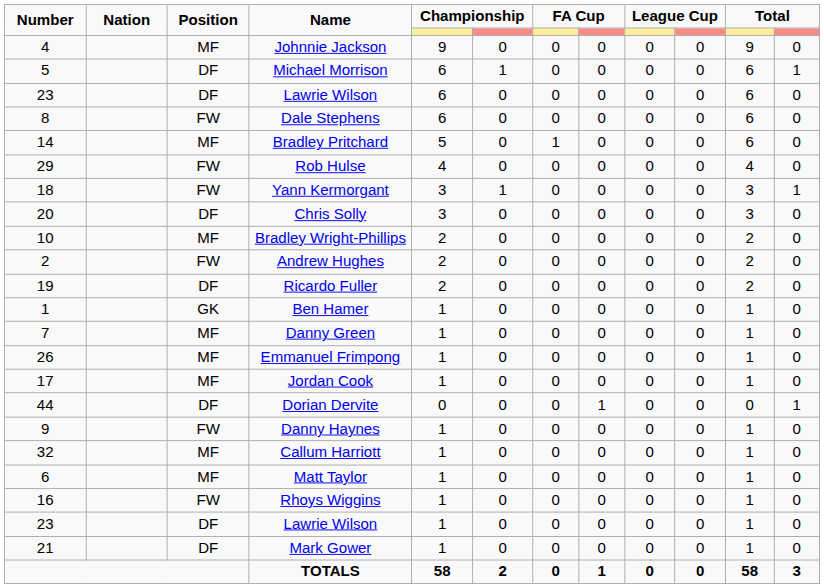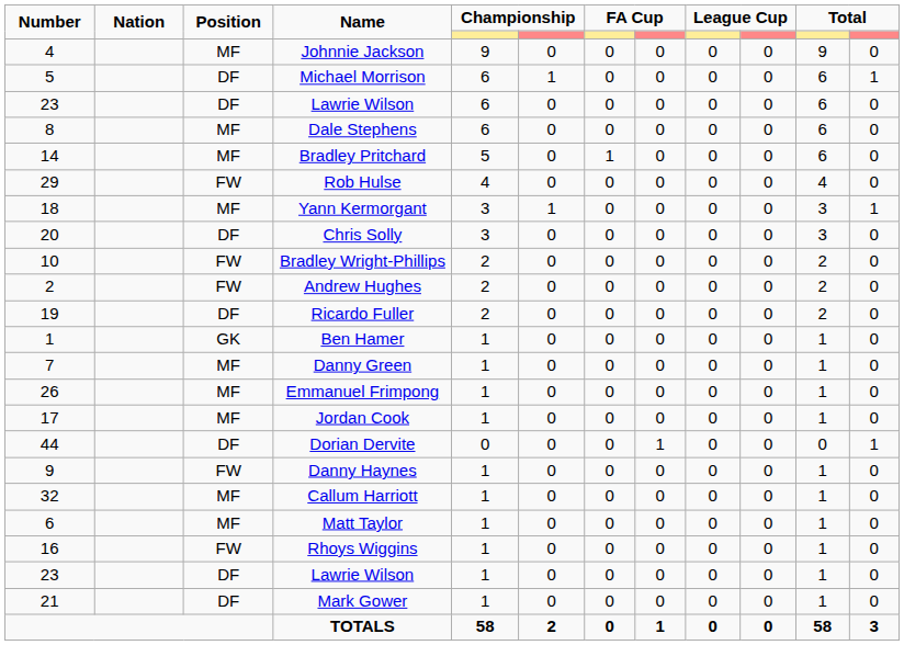Dale Stephens | Position: FW -> MF
Yann Kermorgant | Position: FW -> MF
Bradley Wright-Phillips | Position: MF -> FW
